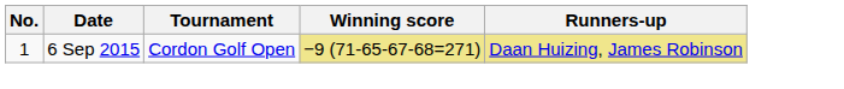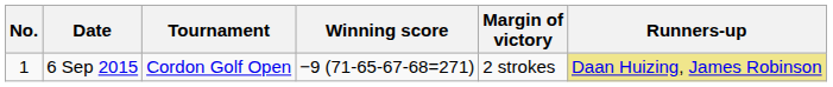+ column: Margin of victory | 2 strokes
6 Sep 2015 | Winning score: khaki background -> no background
